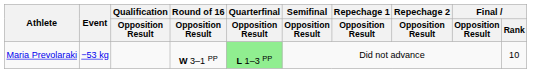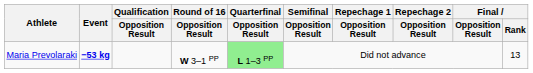Maria Prevolaraki | Event: normal -> bold
Maria Prevolaraki | Final / Rank: 10 -> 13
